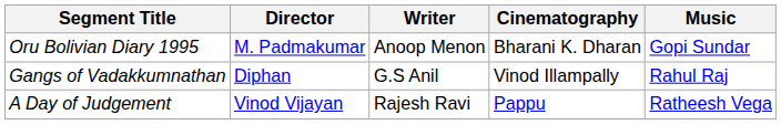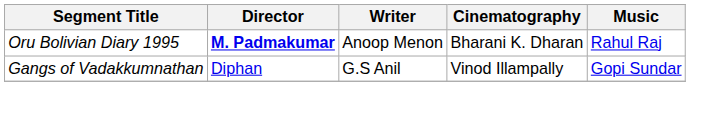Oru Bolivian Diary 1995 | Director: normal -> bold
Oru Bolivian Diary 1995 | Music: Gopi Sundar -> Rahul Raj
Gangs of Vadakkumnathan | Music: Rahul Raj -> Gopi Sundar
- row: A Day of Judgement | Vinod Vijayan | Rajesh Ravi | Pappu | Ratheesh Vega
